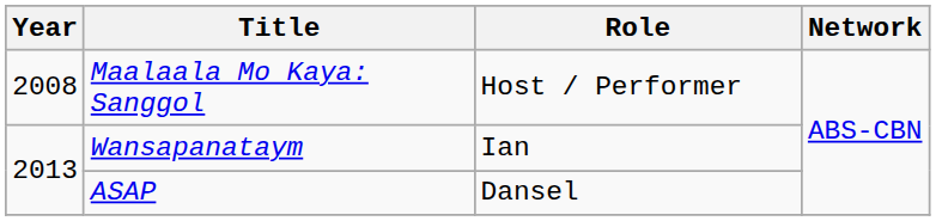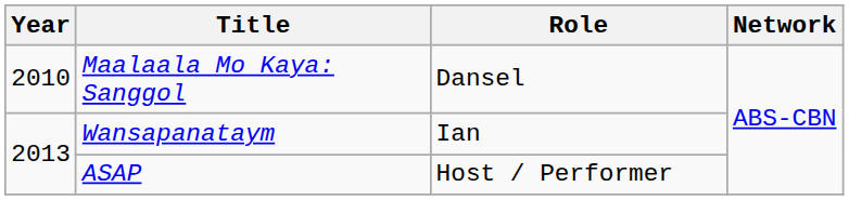Maalaala Mo Kaya: Sanggol | Year: 2008 -> 2010
Maalaala Mo Kaya: Sanggol | Role: Host / Performer -> Dansel
ASAP | Role: Dansel -> Host / Performer
